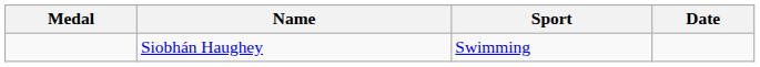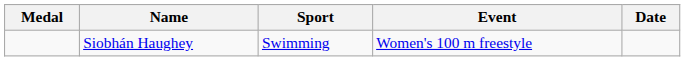+ column: Event | Women's 100 m freestyle
